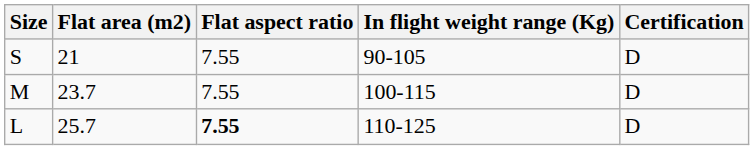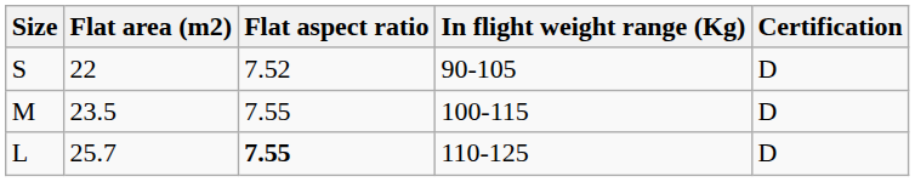S | Flat area (m2): 21 -> 22
S | Flat aspect ratio: 7.55 -> 7.52
M | Flat area (m2): 23.7 -> 23.5
